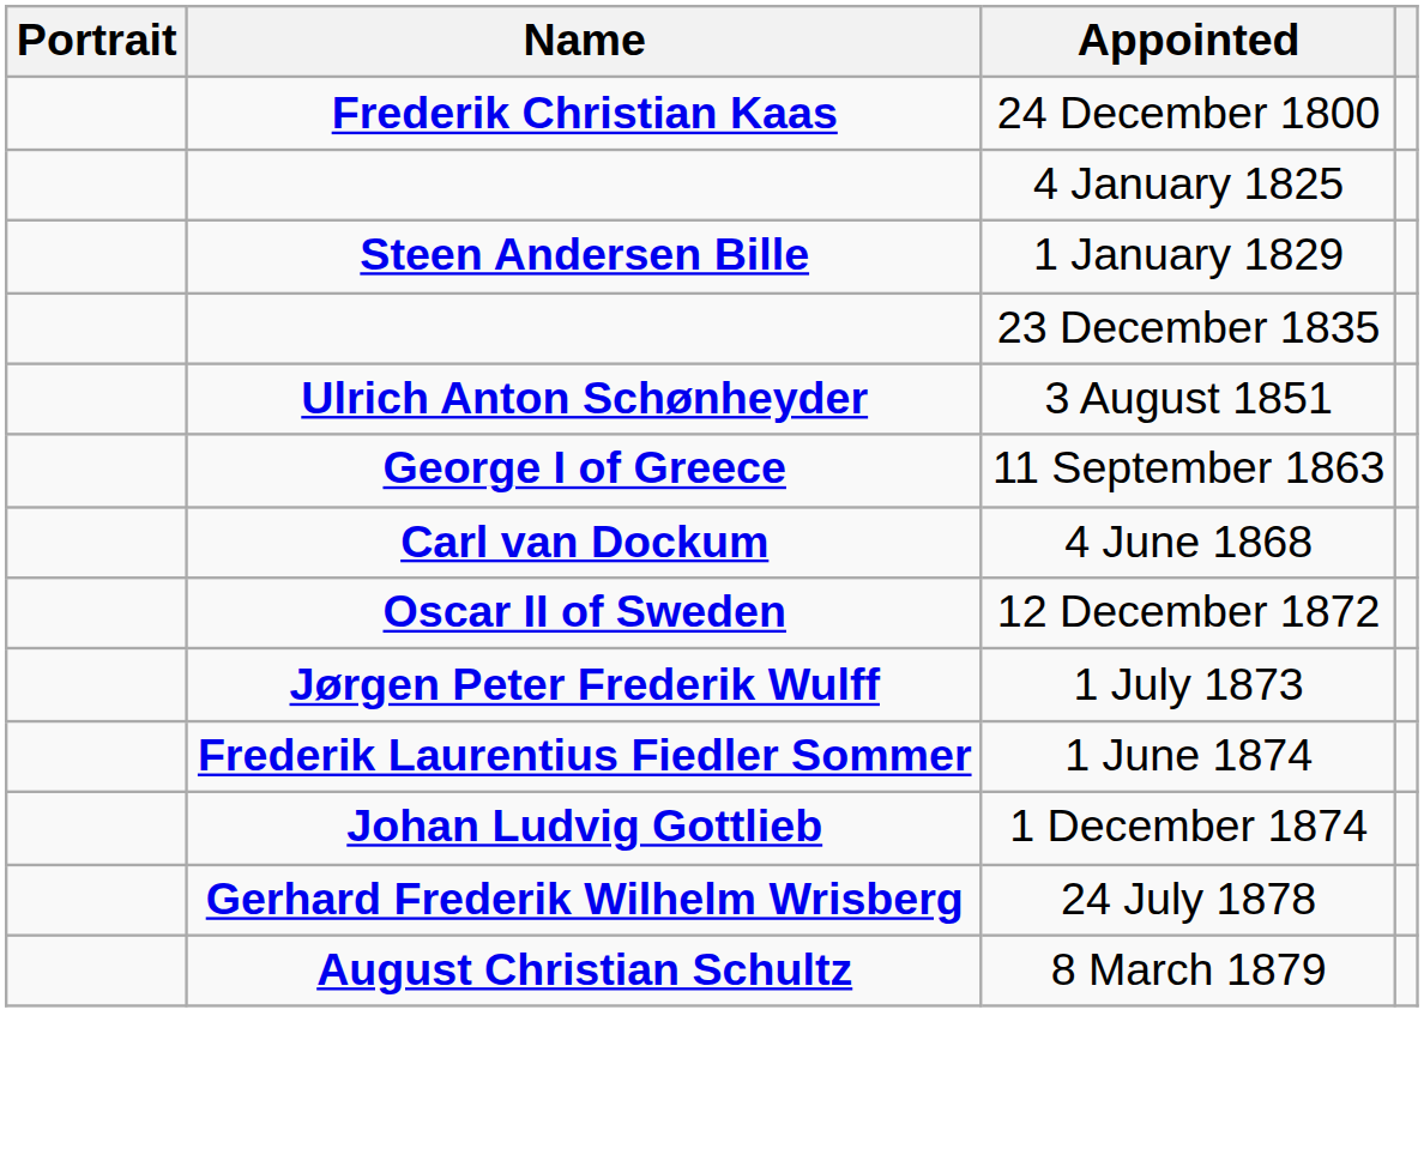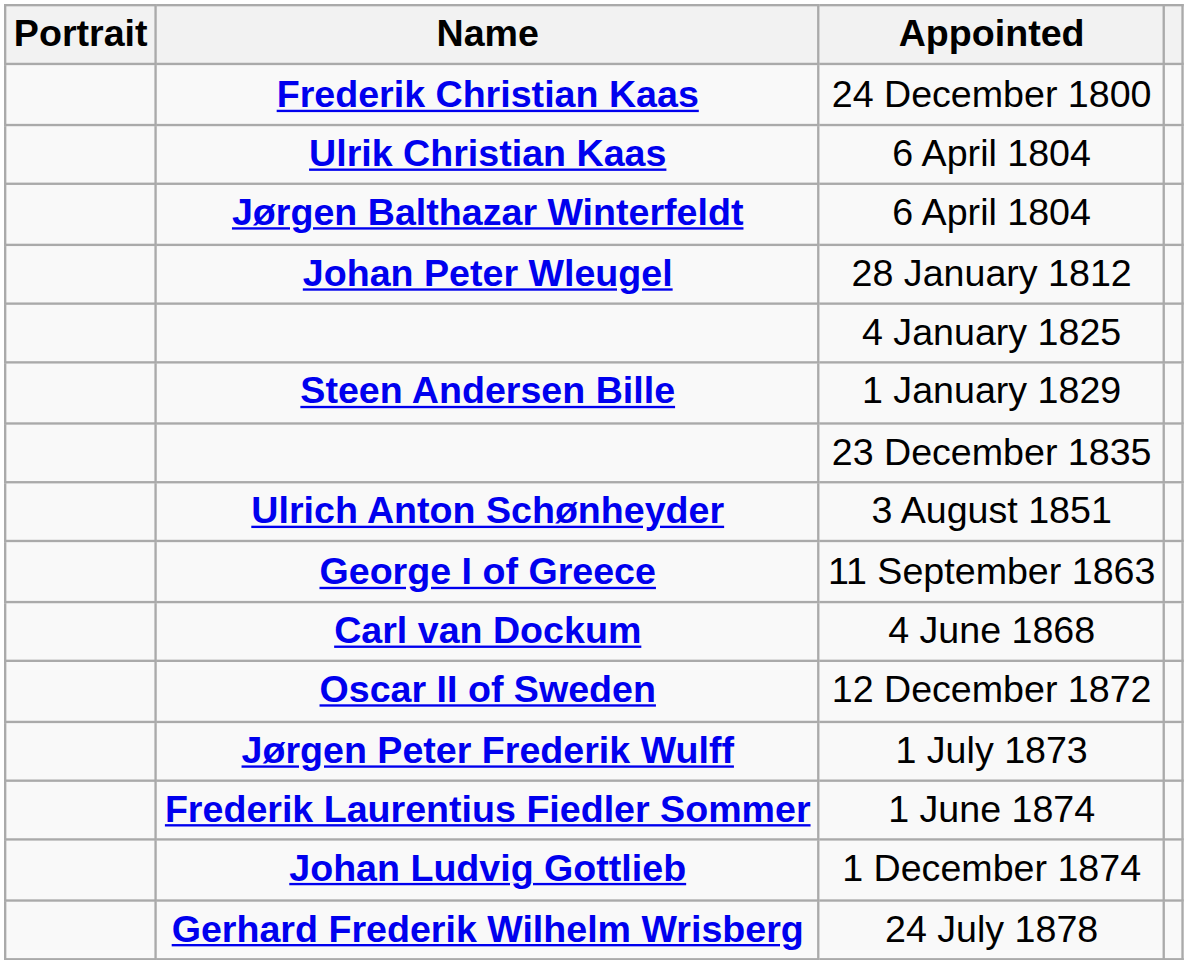+ row: Ulrik Christian Kaas | 6 April 1804
+ row: Jørgen Balthazar Winterfeldt | 6 April 1804
+ row: Johan Peter Wleugel | 28 January 1812
- row: August Christian Schultz | 8 March 1879
